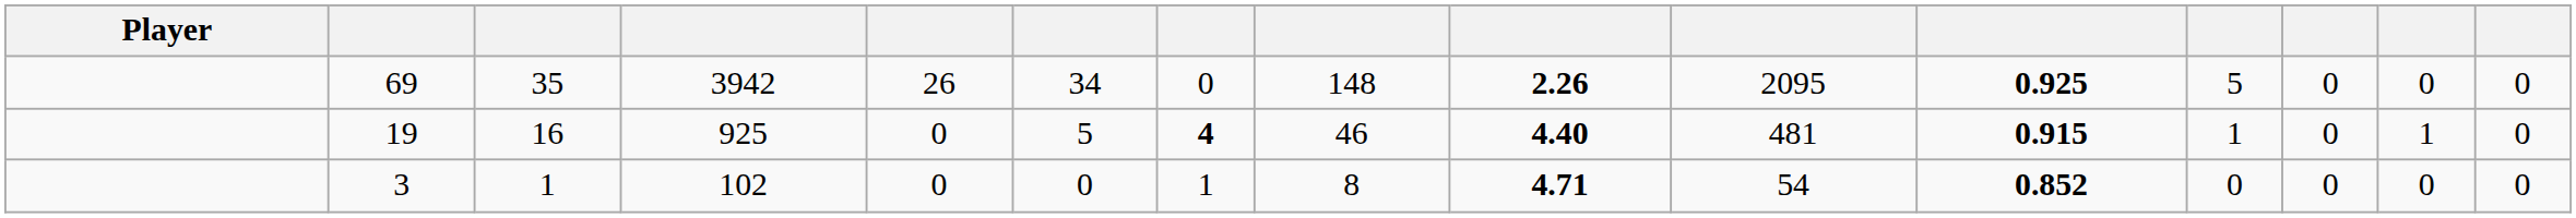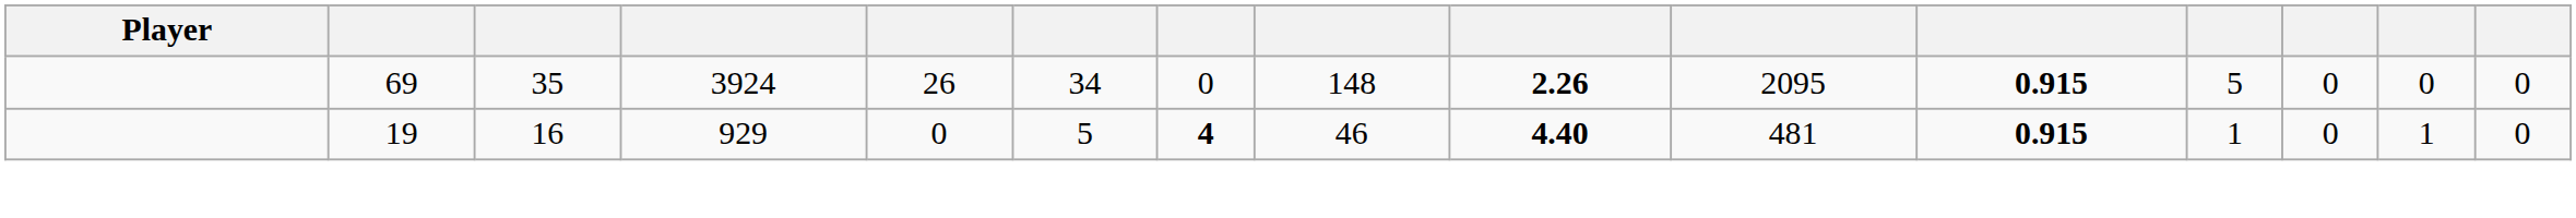69 | column 4: 3942 -> 3924
69 | column 11: 0.925 -> 0.915
19 | column 4: 925 -> 929
- row: 3 | 1 | 102 | 0 | 0 | 1 | 8 | 4.71 | 54 | 0.852 | 0 | 0 | 0 | 0
